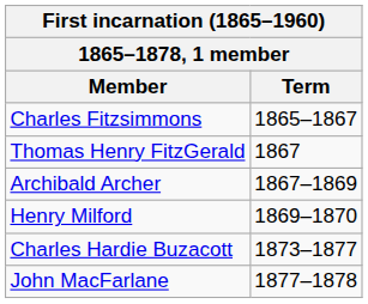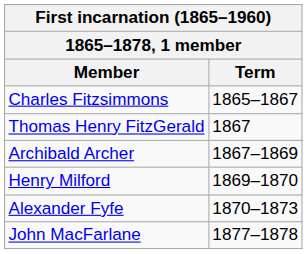+ row: Alexander Fyfe | 1870–1873
- row: Charles Hardie Buzacott | 1873–1877
